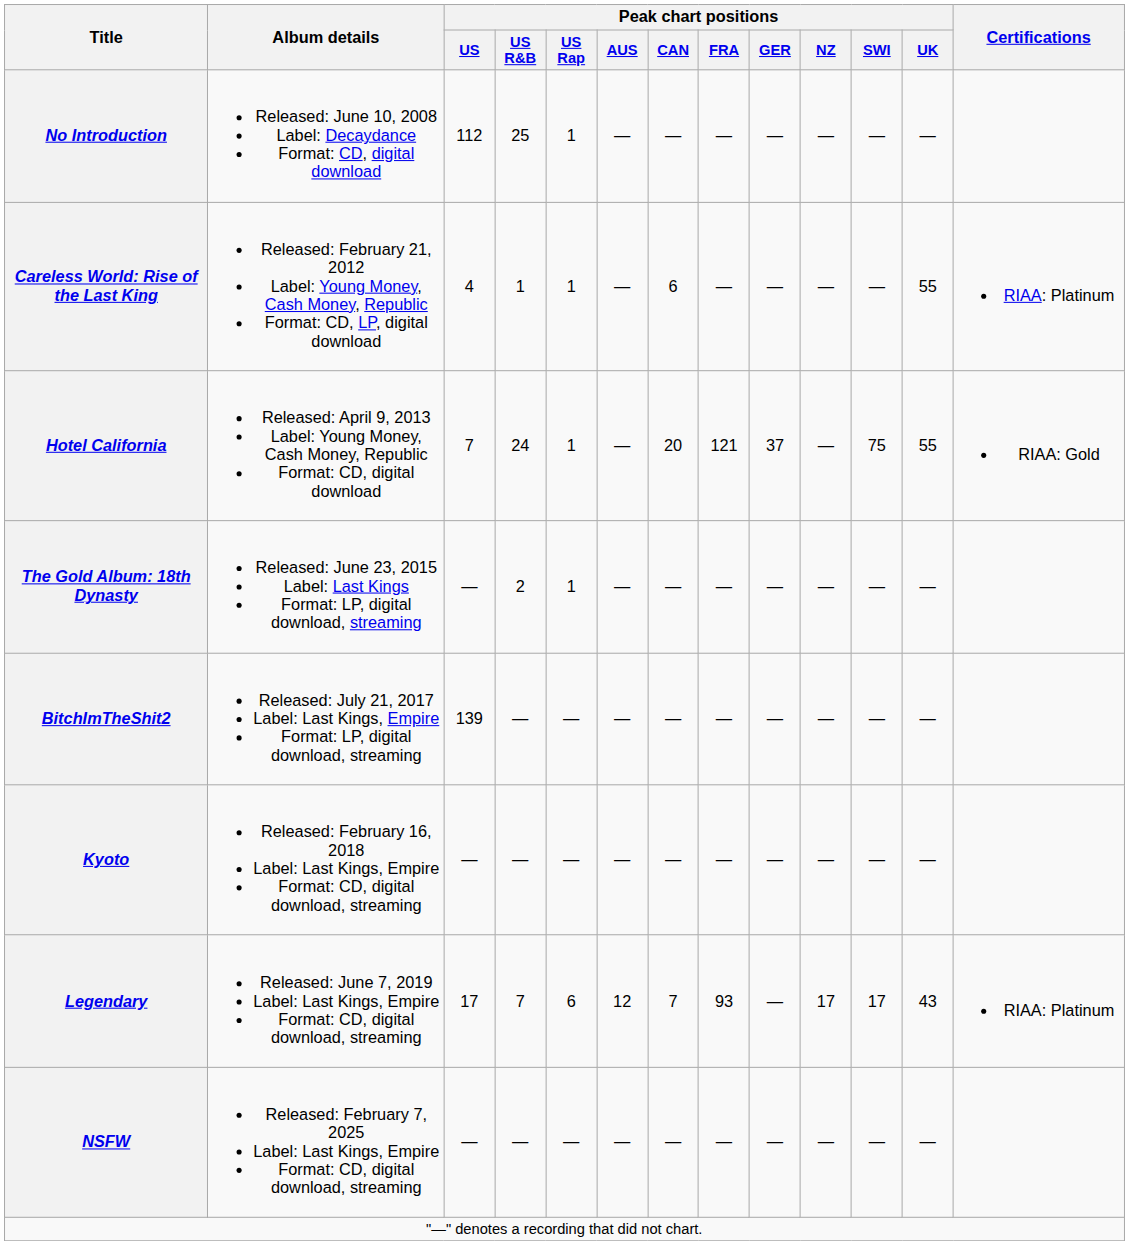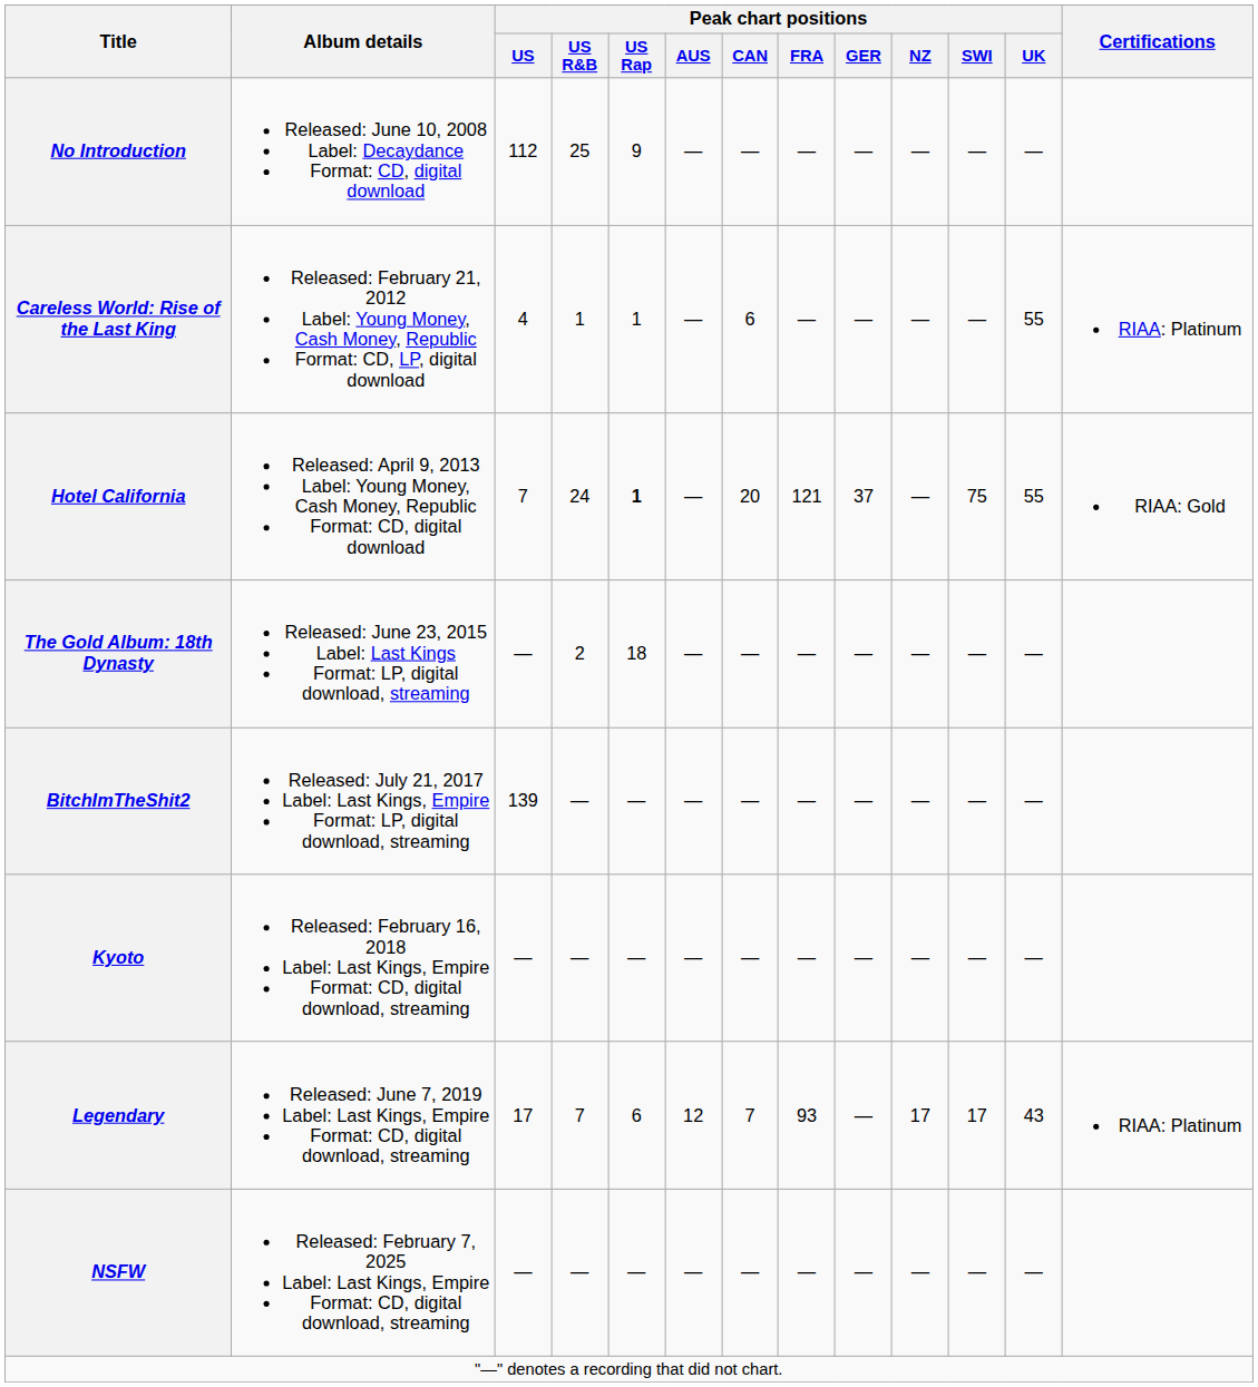No Introduction | Peak chart positions / US Rap: 1 -> 9
Hotel California | Peak chart positions / US Rap: normal -> bold
The Gold Album: 18th Dynasty | Peak chart positions / US Rap: 1 -> 18
